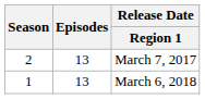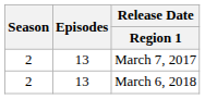March 6, 2018 | Season: 1 -> 2
